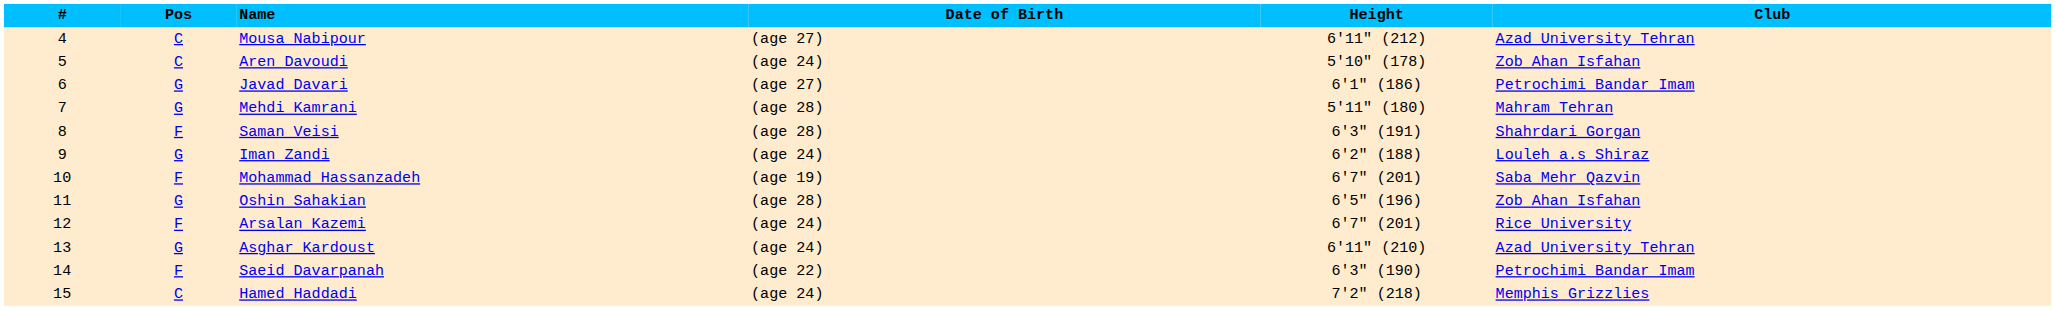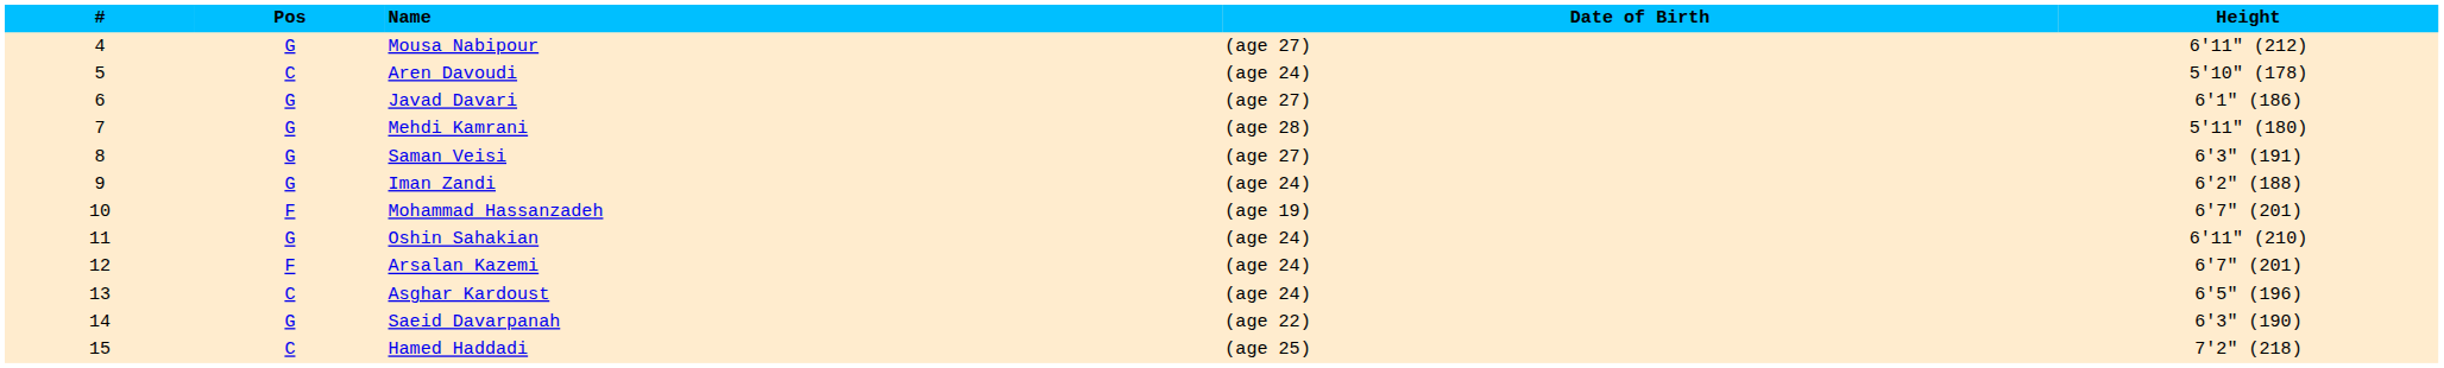- column: Club | Azad University Tehran | Zob Ahan Isfahan | Petrochimi Bandar Imam | Mahram Tehran | Shahrdari Gorgan | Louleh a.s Shiraz | Saba Mehr Qazvin | Zob Ahan Isfahan | Rice University | Azad University Tehran | Petrochimi Bandar Imam | Memphis Grizzlies
Mousa Nabipour | Pos: C -> G
Saman Veisi | Pos: F -> G
Saman Veisi | Date of Birth: (age 28) -> (age 27)
Oshin Sahakian | Date of Birth: (age 28) -> (age 24)
Oshin Sahakian | Height: 6'5" (196) -> 6'11" (210)
Asghar Kardoust | Pos: G -> C
Asghar Kardoust | Height: 6'11" (210) -> 6'5" (196)
Saeid Davarpanah | Pos: F -> G
Hamed Haddadi | Date of Birth: (age 24) -> (age 25)
